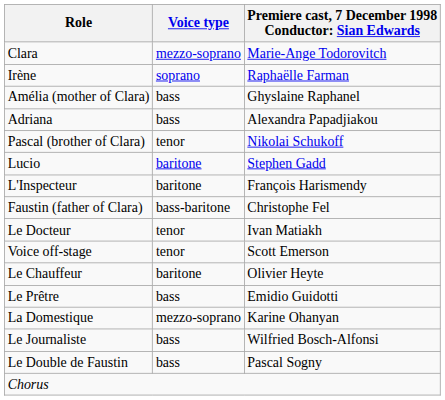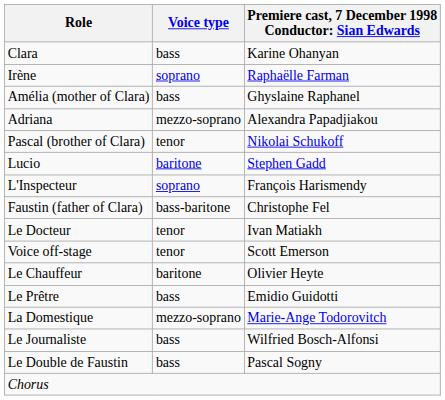Clara | Voice type: mezzo-soprano -> bass
Clara | column 3: Marie-Ange Todorovitch -> Karine Ohanyan
Adriana | Voice type: bass -> mezzo-soprano
L'Inspecteur | Voice type: baritone -> soprano
La Domestique | column 3: Karine Ohanyan -> Marie-Ange Todorovitch
